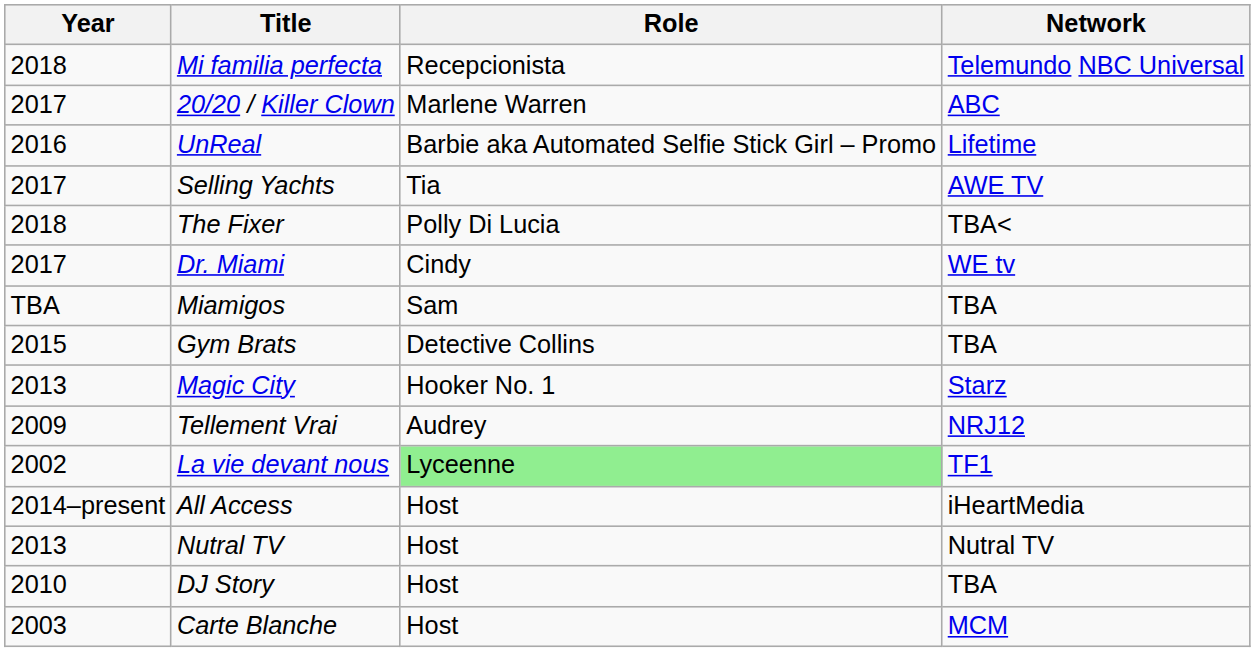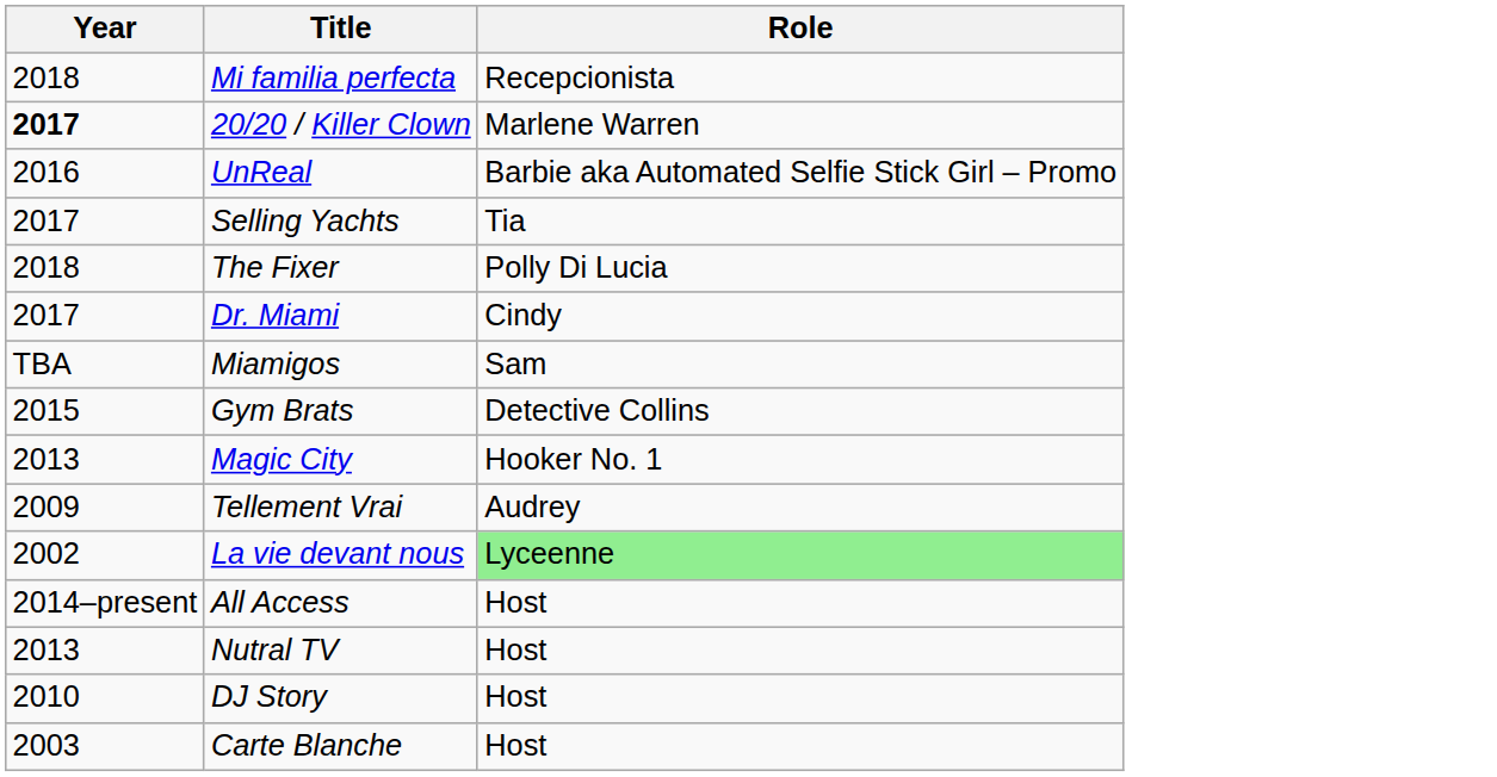- column: Network | Telemundo NBC Universal | ABC | Lifetime | AWE TV | TBA< | WE tv | TBA | TBA | Starz | NRJ12 | TF1 | iHeartMedia | Nutral TV | TBA | MCM
20/20 / Killer Clown | Year: normal -> bold
